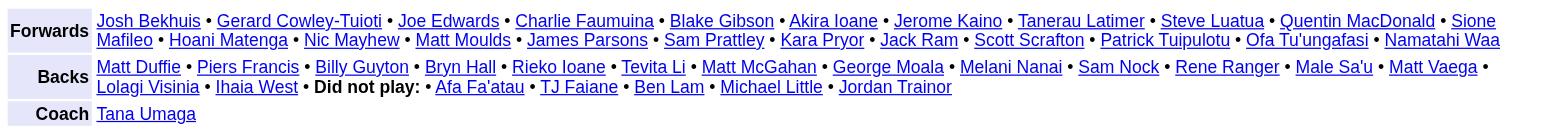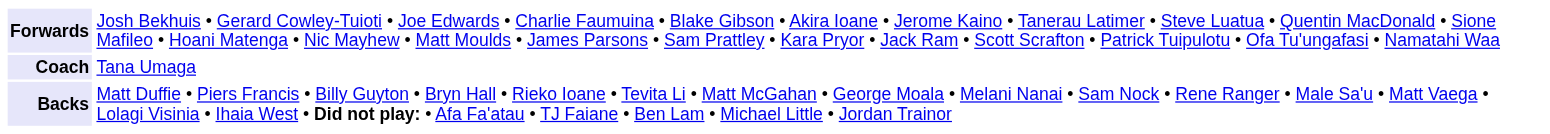rows swapped: Backs <-> Coach
